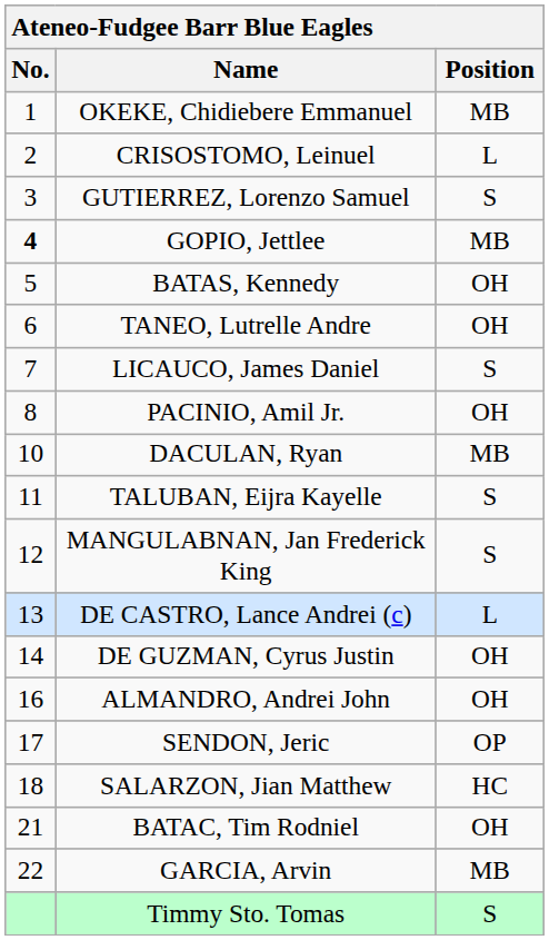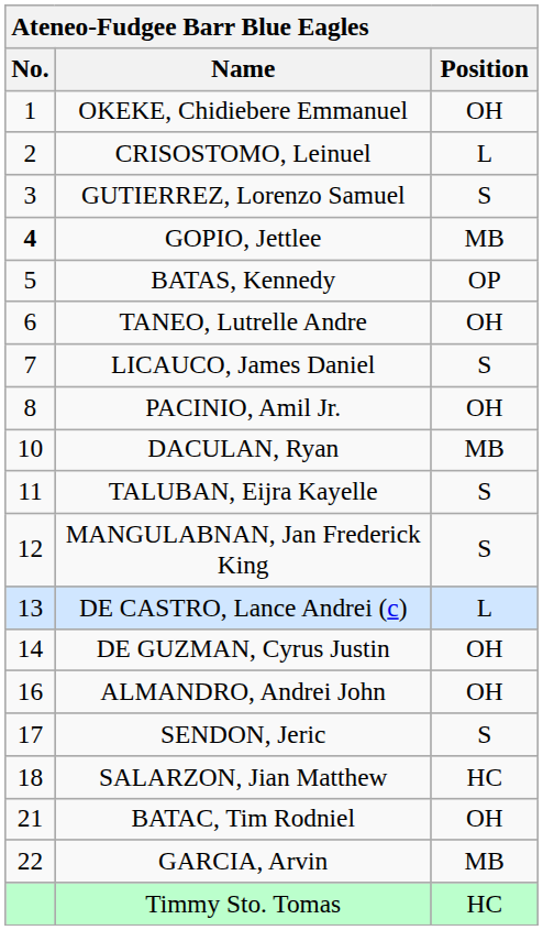OKEKE, Chidiebere Emmanuel | Position: MB -> OH
BATAS, Kennedy | Position: OH -> OP
SENDON, Jeric | Position: OP -> S
Timmy Sto. Tomas | Position: S -> HC
